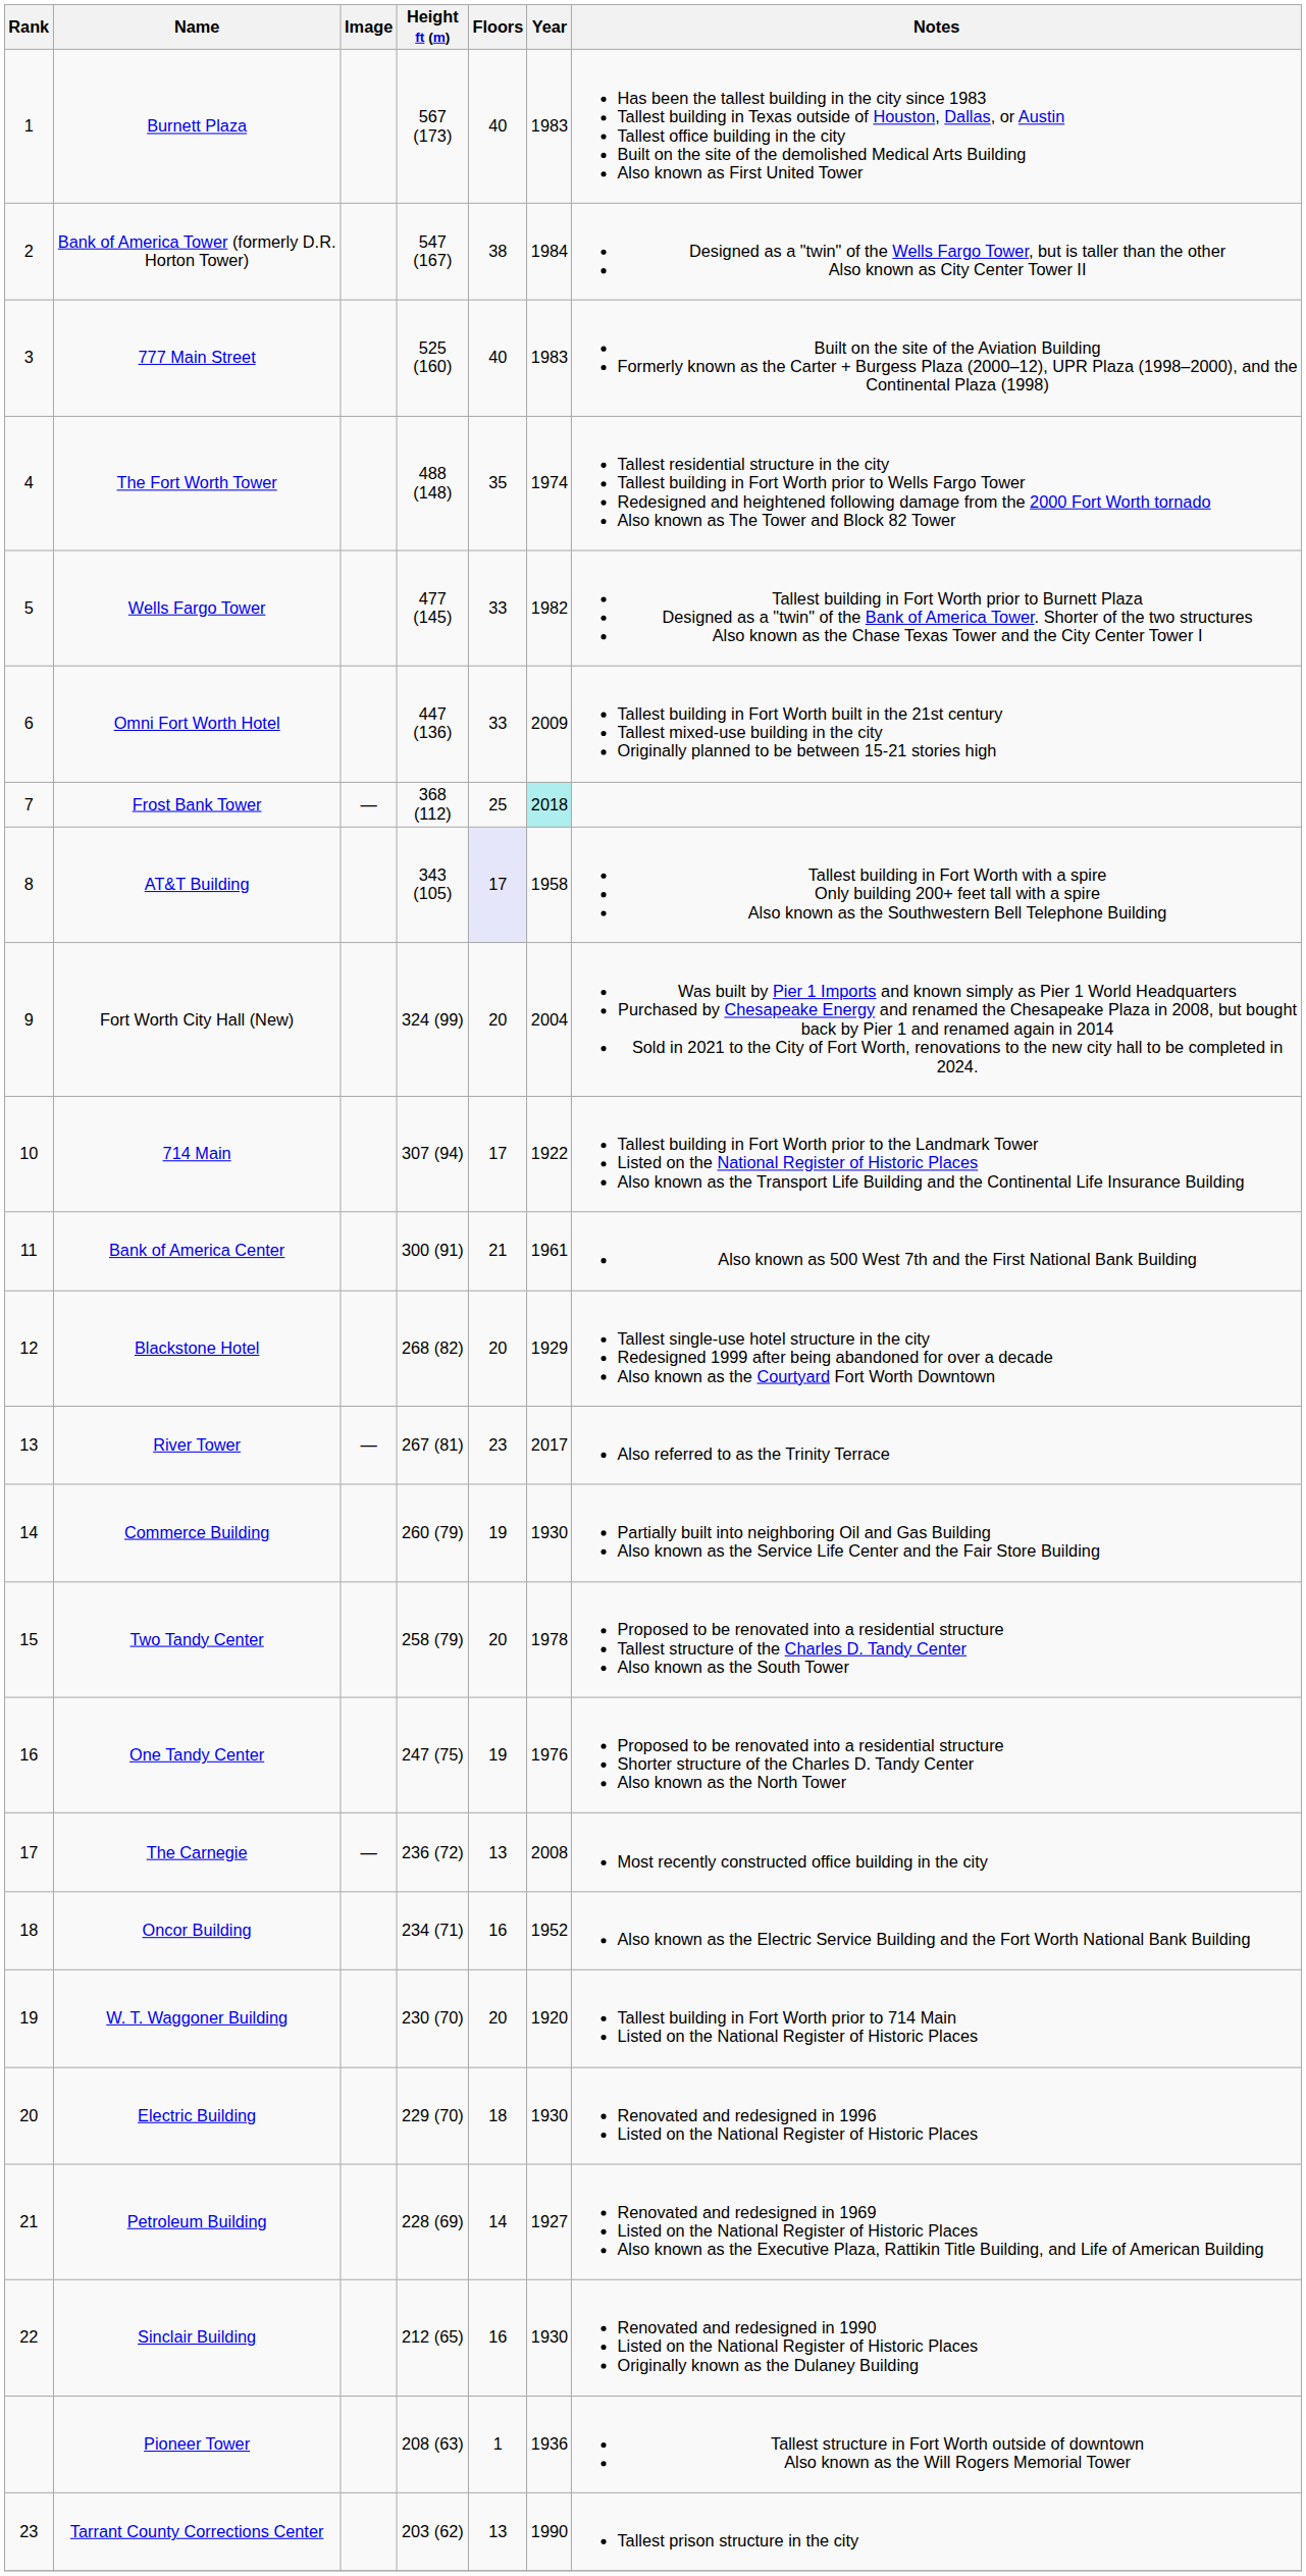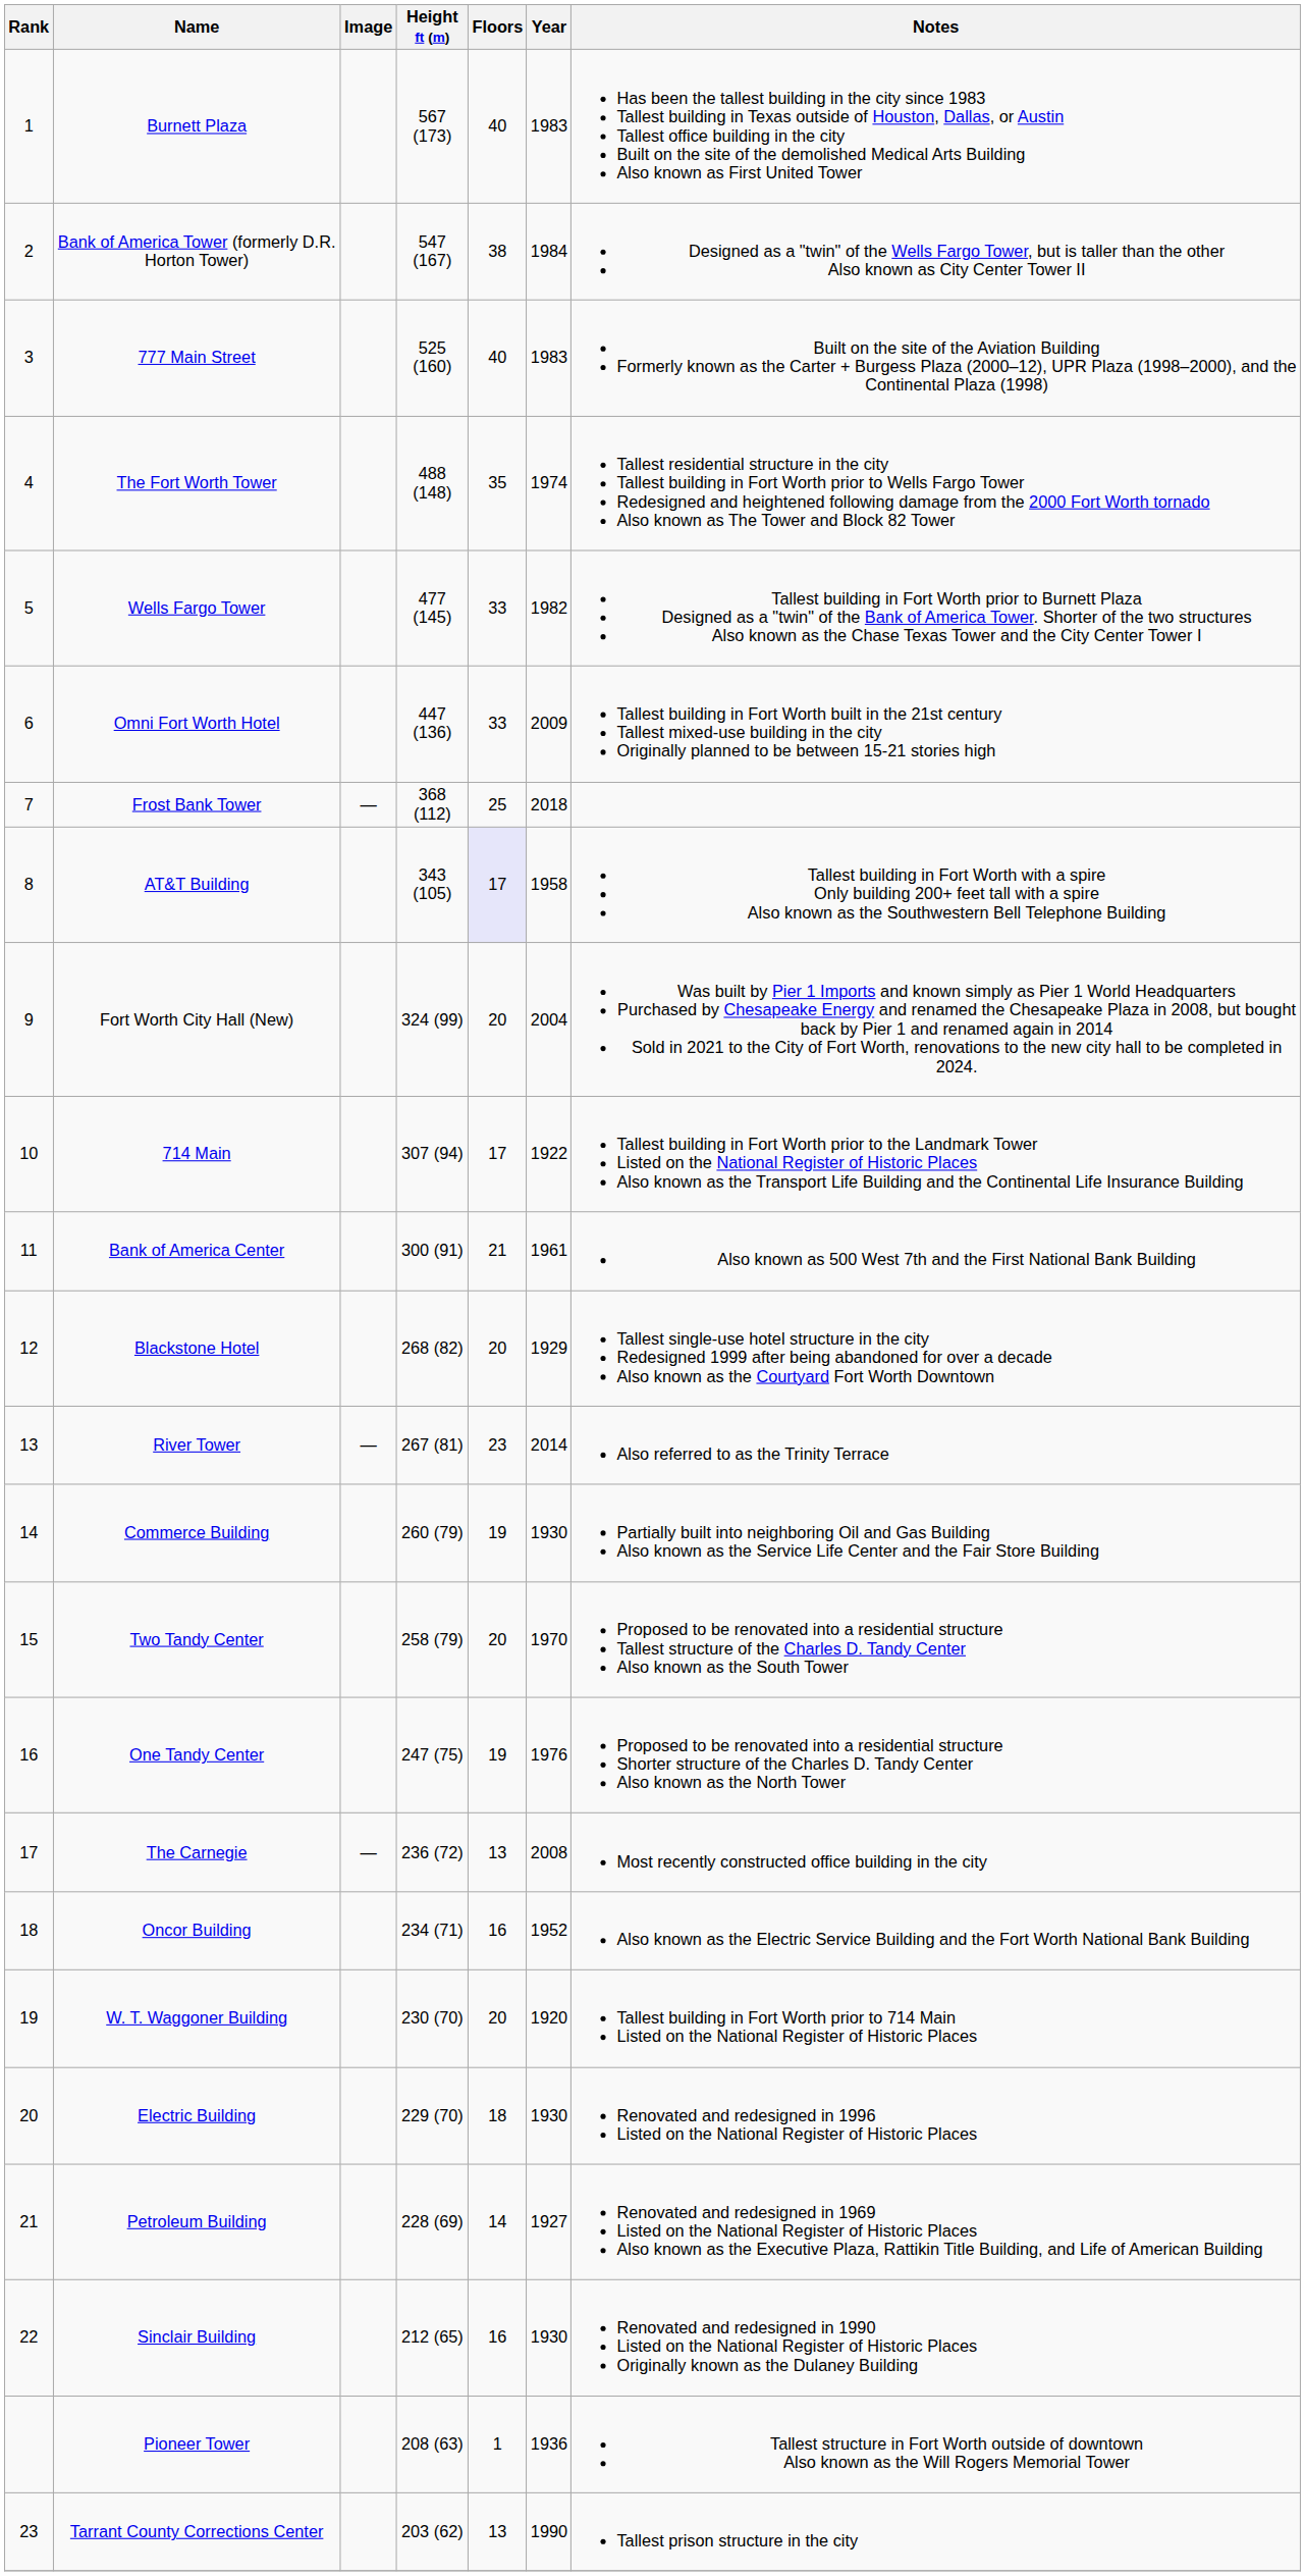Frost Bank Tower | Year: paleturquoise background -> no background
River Tower | Year: 2017 -> 2014
Two Tandy Center | Year: 1978 -> 1970
